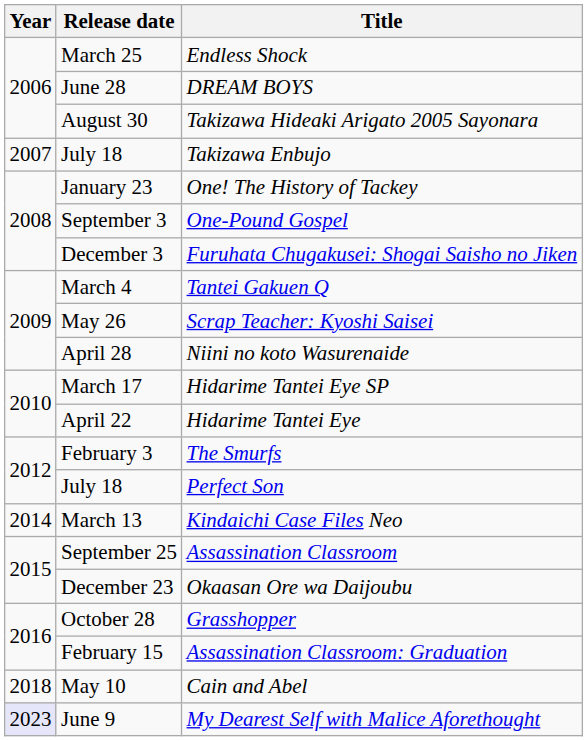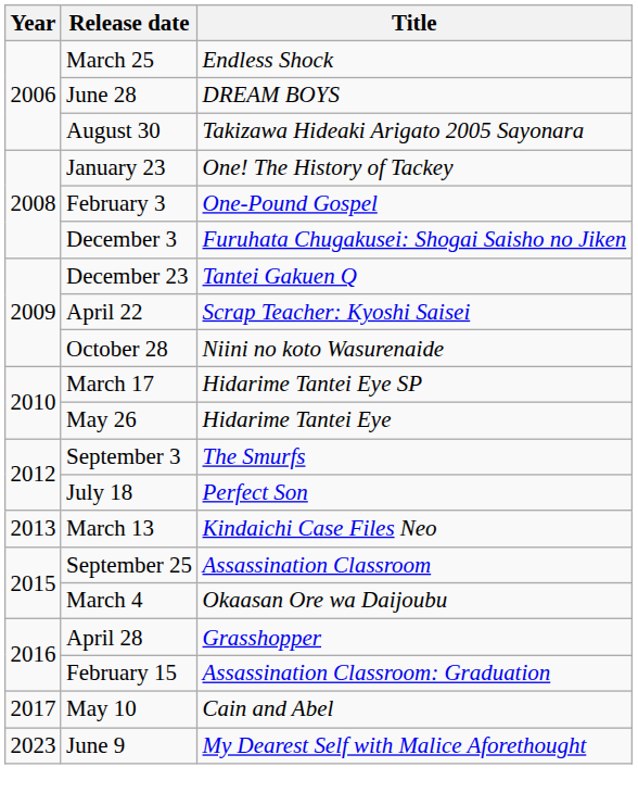- row: 2007 | July 18 | Takizawa Enbujo
One-Pound Gospel | Release date: September 3 -> February 3
Tantei Gakuen Q | Release date: March 4 -> December 23
Scrap Teacher: Kyoshi Saisei | Release date: May 26 -> April 22
Niini no koto Wasurenaide | Release date: April 28 -> October 28
Hidarime Tantei Eye | Release date: April 22 -> May 26
The Smurfs | Release date: February 3 -> September 3
Kindaichi Case Files Neo | Year: 2014 -> 2013
Okaasan Ore wa Daijoubu | Release date: December 23 -> March 4
Grasshopper | Release date: October 28 -> April 28
Cain and Abel | Year: 2018 -> 2017
My Dearest Self with Malice Aforethought | Year: lavender background -> no background
